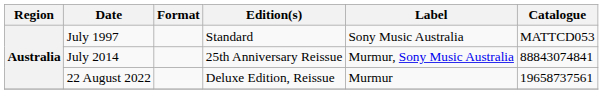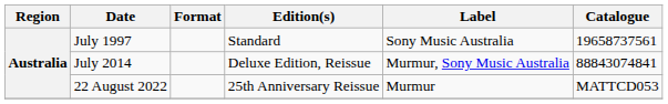July 1997 | Catalogue: MATTCD053 -> 19658737561
July 2014 | Edition(s): 25th Anniversary Reissue -> Deluxe Edition, Reissue
22 August 2022 | Edition(s): Deluxe Edition, Reissue -> 25th Anniversary Reissue
22 August 2022 | Catalogue: 19658737561 -> MATTCD053
